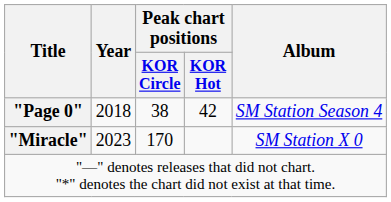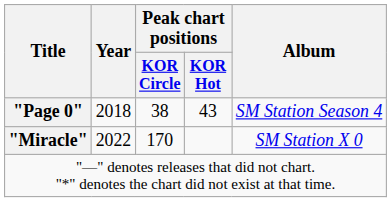"Page 0" | Peak chart positions / KOR Hot: 42 -> 43
"Miracle" | Year: 2023 -> 2022
